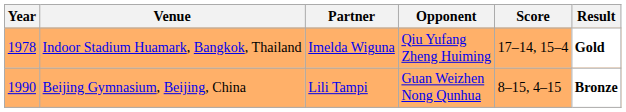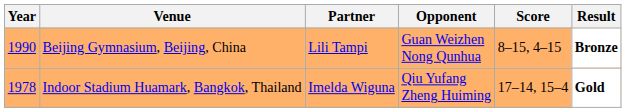rows swapped: Indoor Stadium Huamark, Bangkok, Thailand <-> Beijing Gymnasium, Beijing, China
